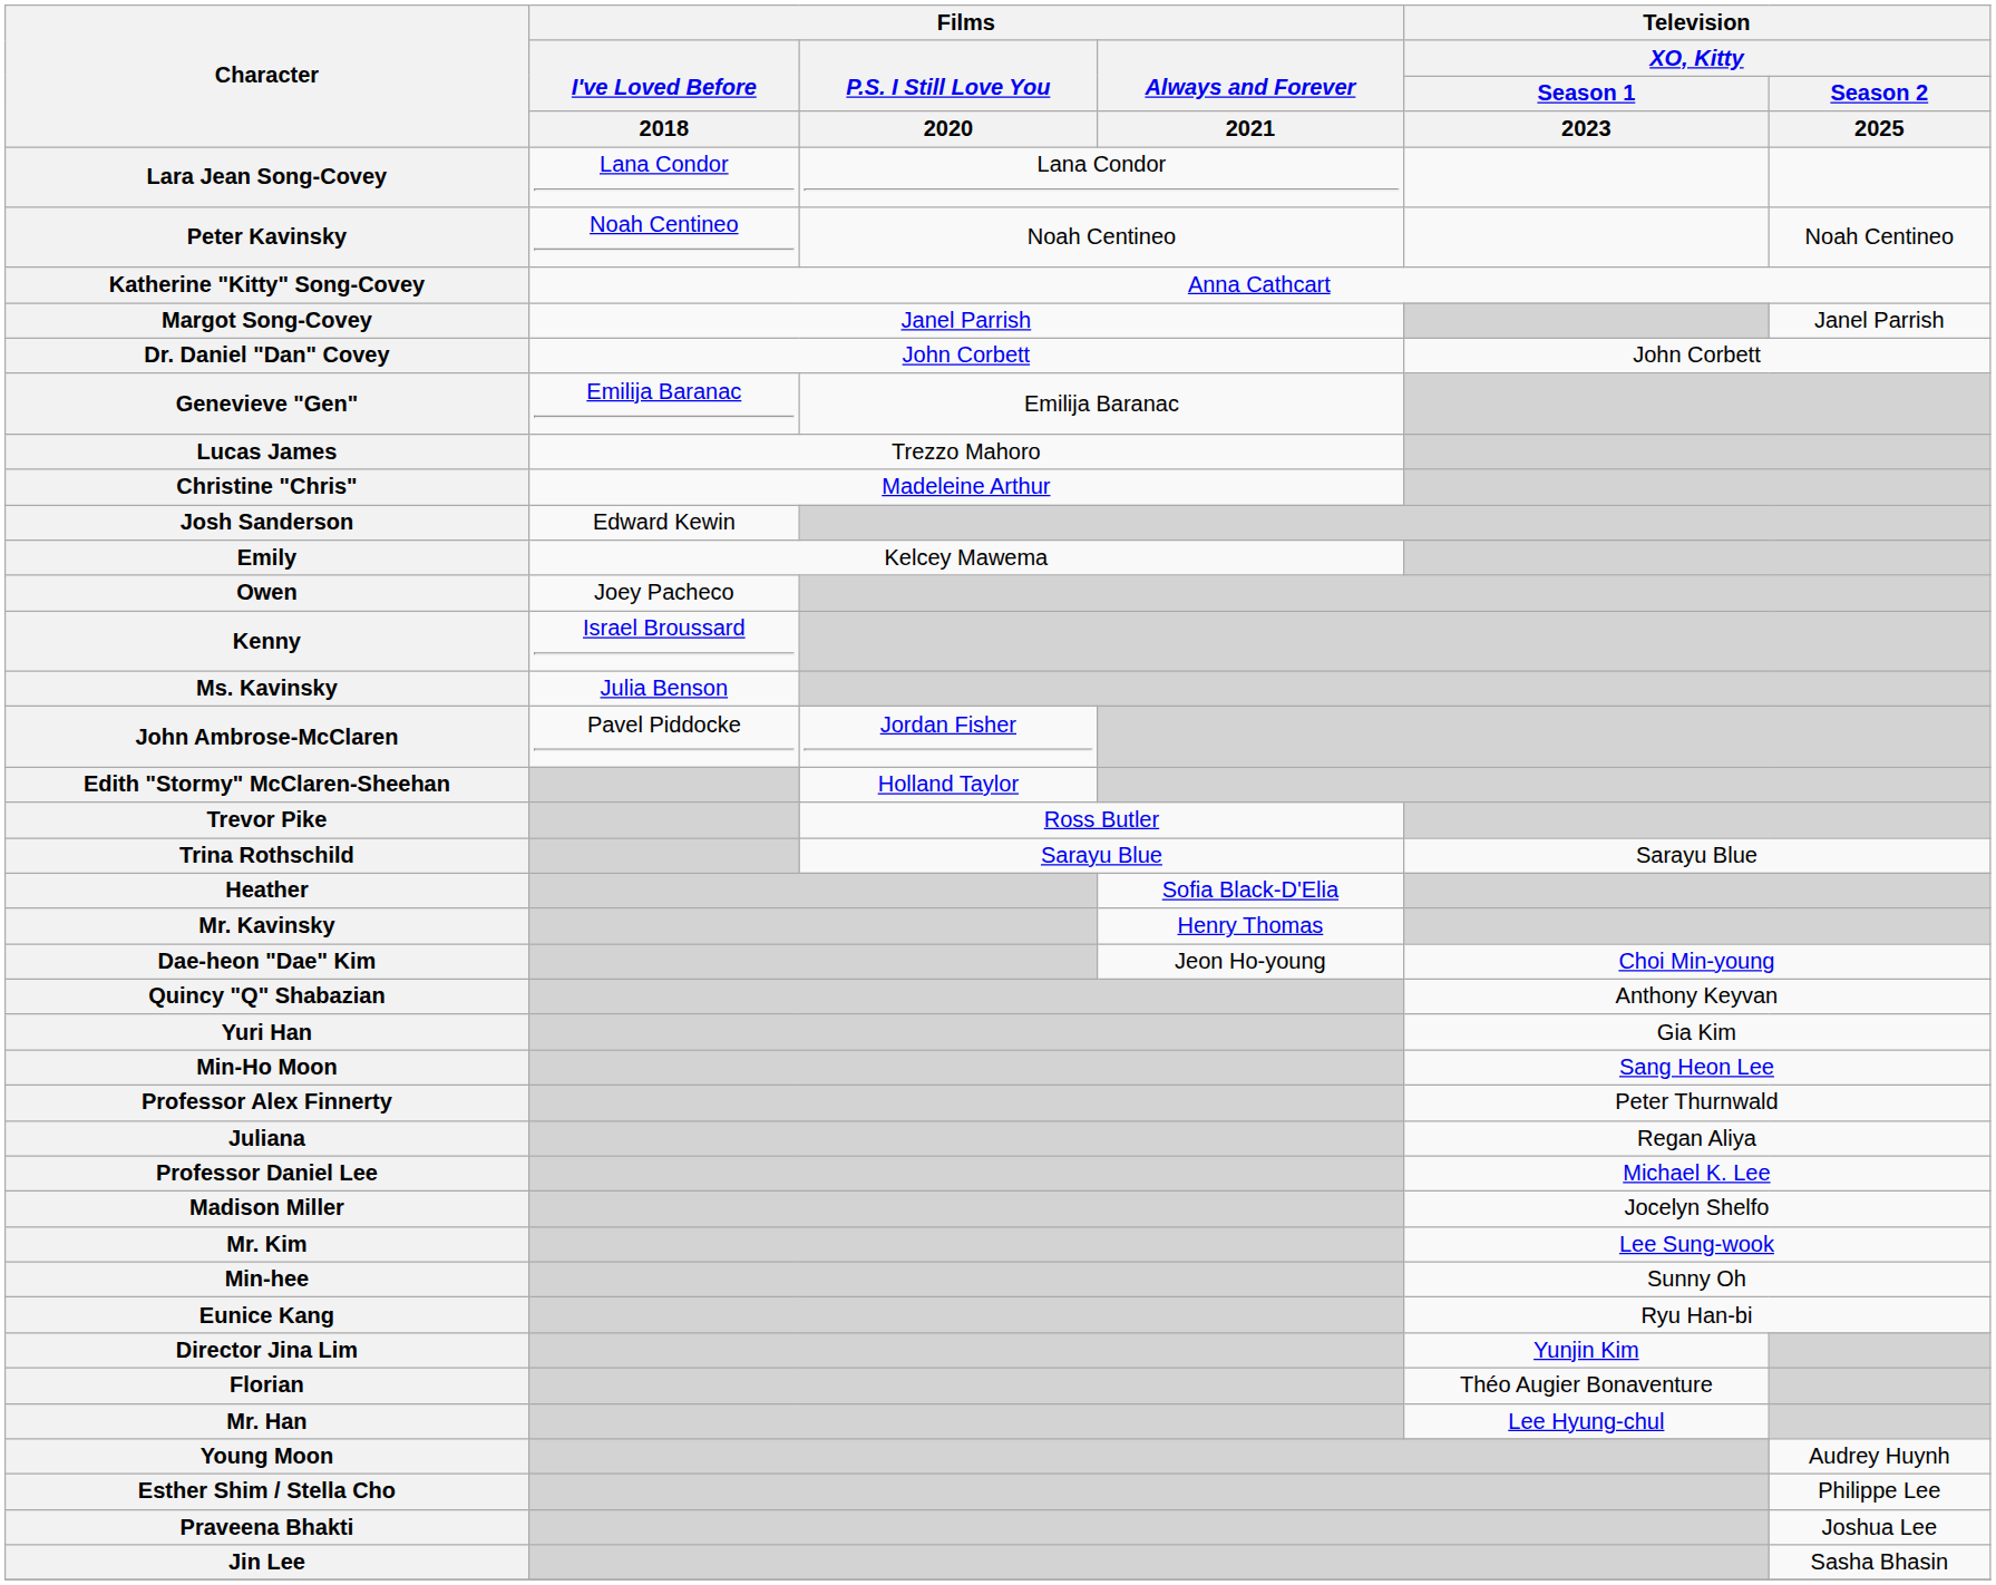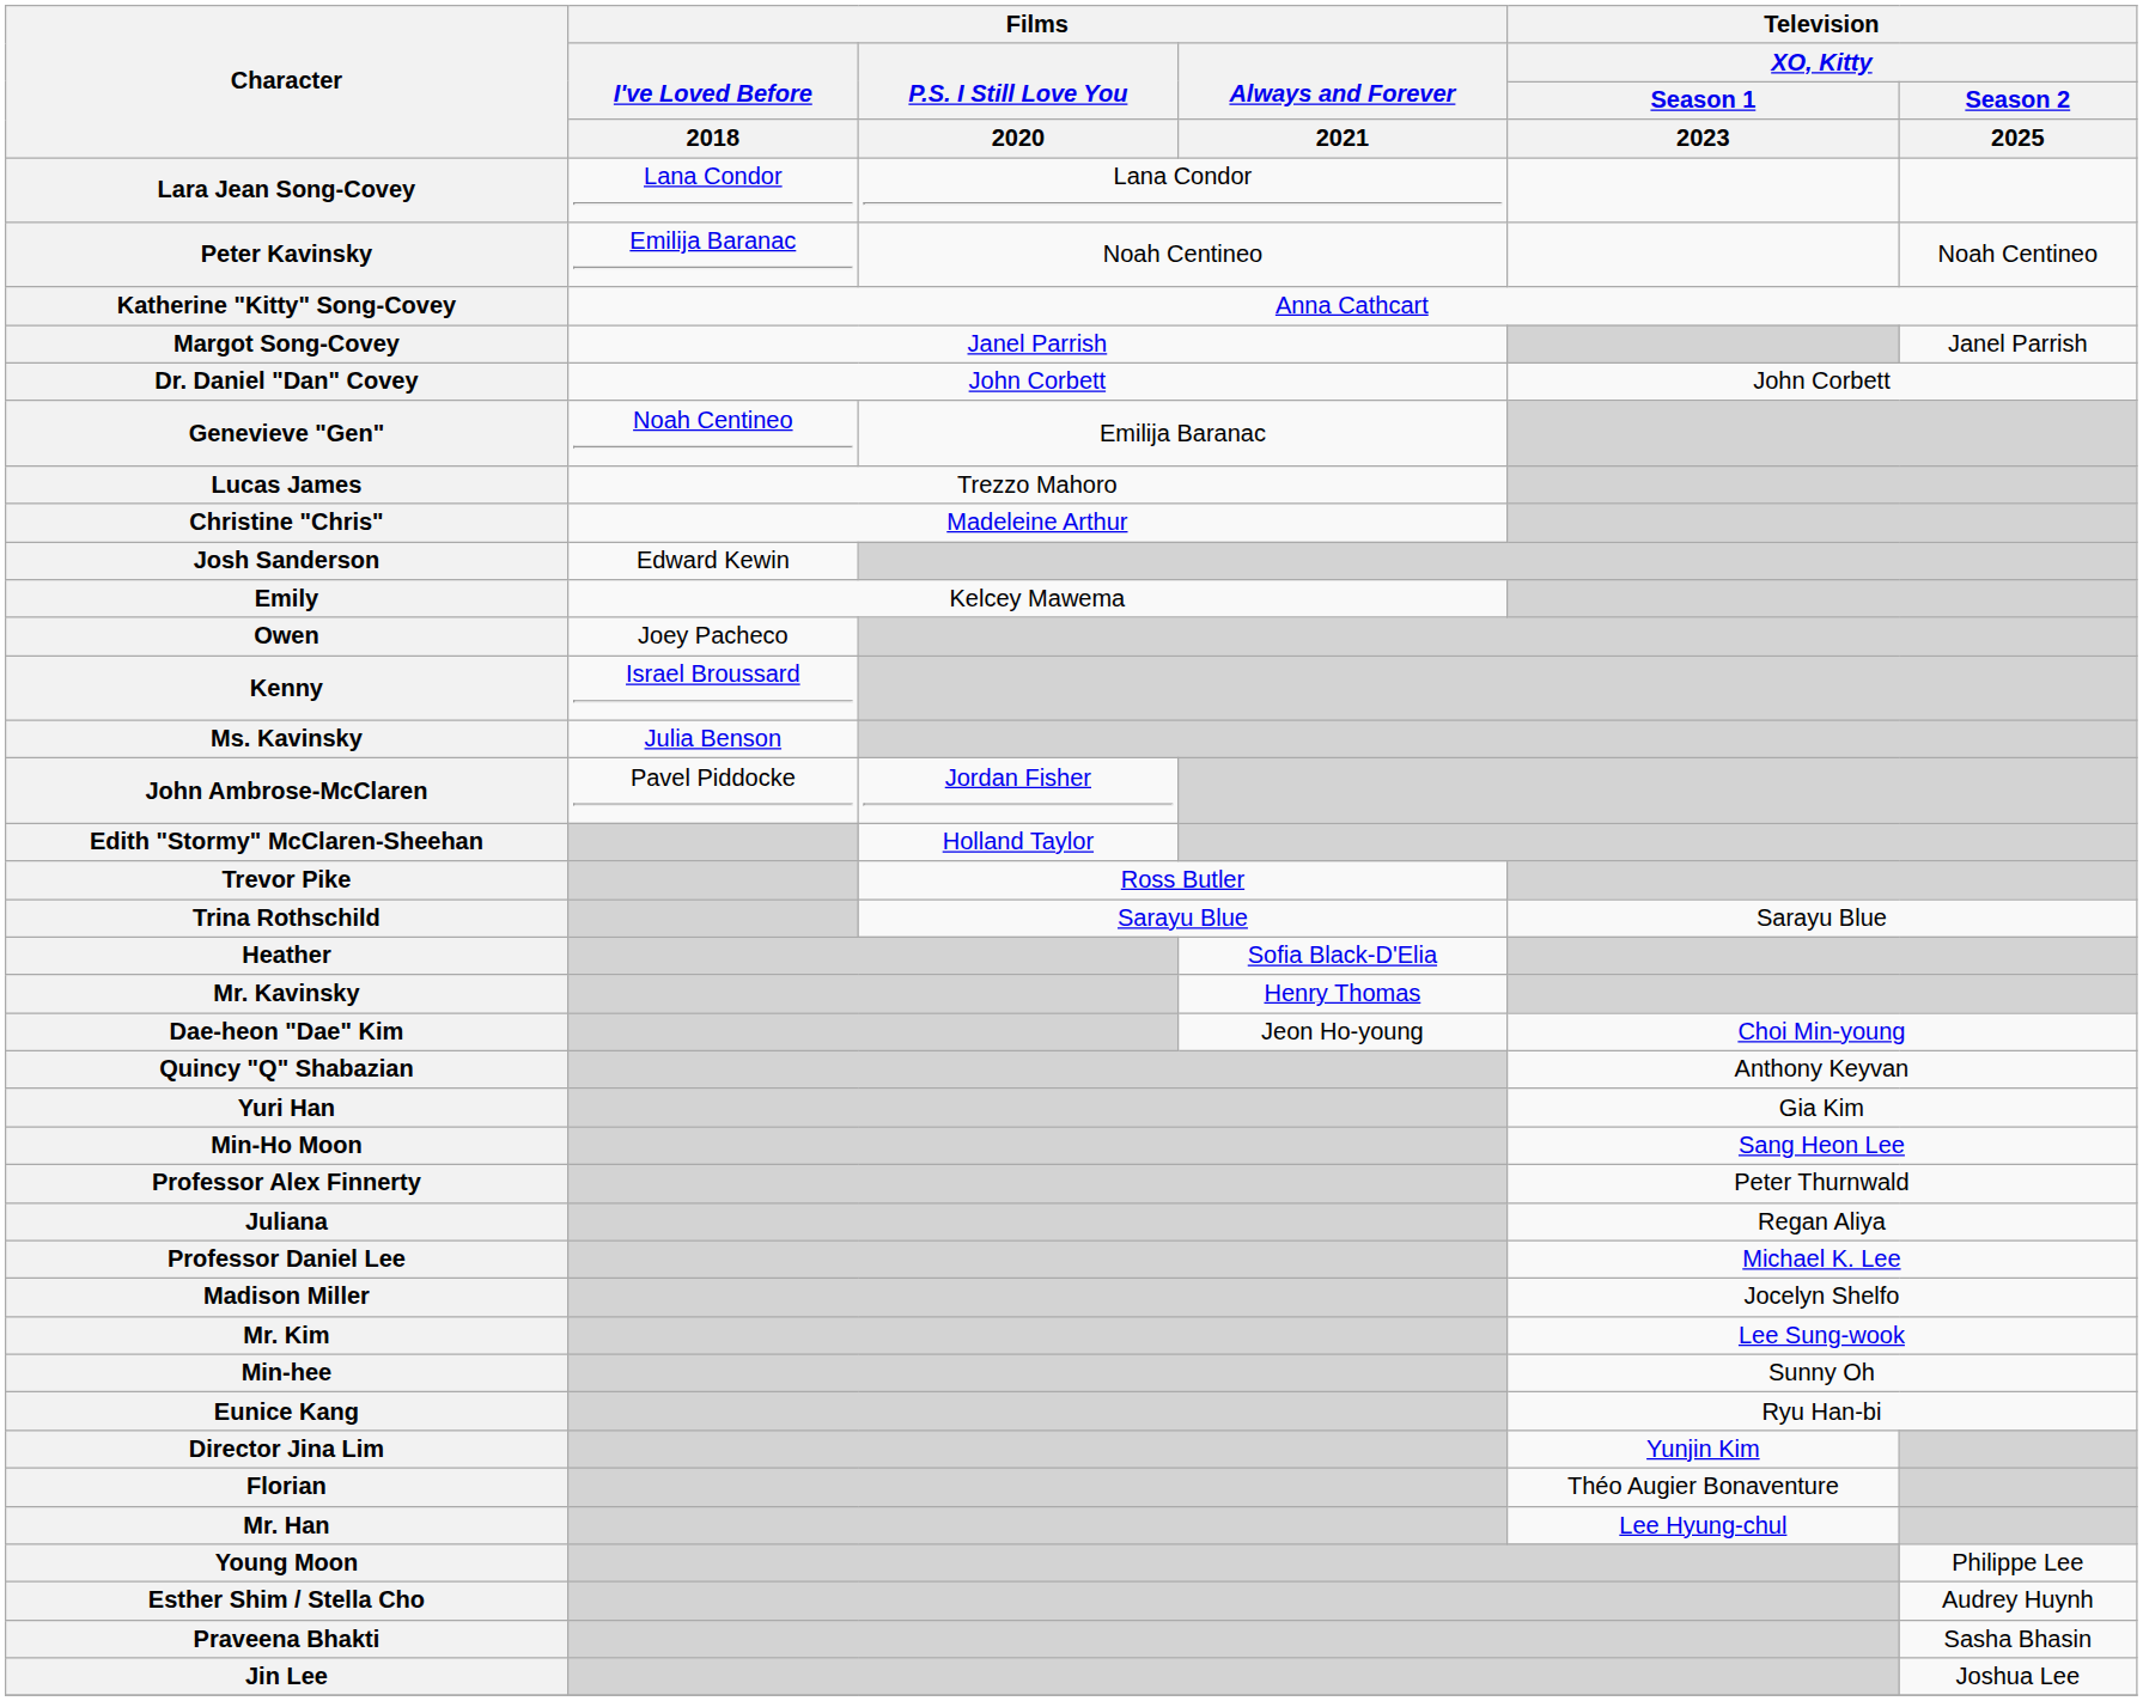Peter Kavinsky | Films / I've Loved Before / 2018: Noah Centineo -> Emilija Baranac
Genevieve "Gen" | Films / I've Loved Before / 2018: Emilija Baranac -> Noah Centineo
Young Moon | Television / XO, Kitty / Season 2 / 2025: Audrey Huynh -> Philippe Lee
Esther Shim / Stella Cho | Television / XO, Kitty / Season 2 / 2025: Philippe Lee -> Audrey Huynh
Praveena Bhakti | Television / XO, Kitty / Season 2 / 2025: Joshua Lee -> Sasha Bhasin
Jin Lee | Television / XO, Kitty / Season 2 / 2025: Sasha Bhasin -> Joshua Lee
